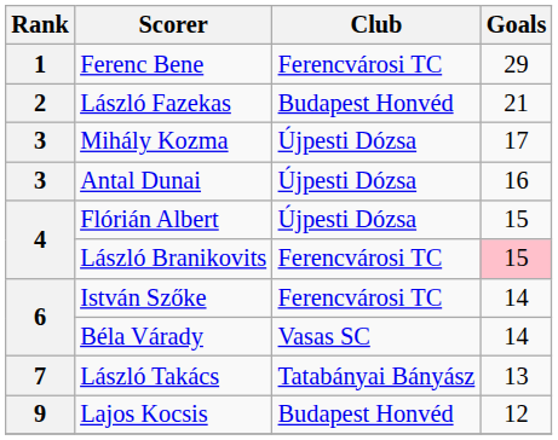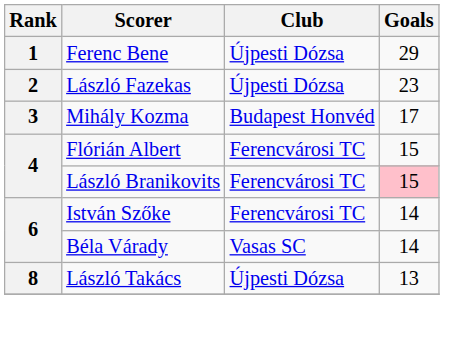Ferenc Bene | Club: Ferencvárosi TC -> Újpesti Dózsa
László Fazekas | Club: Budapest Honvéd -> Újpesti Dózsa
László Fazekas | Goals: 21 -> 23
Mihály Kozma | Club: Újpesti Dózsa -> Budapest Honvéd
- row: 3 | Antal Dunai | Újpesti Dózsa | 16
Flórián Albert | Club: Újpesti Dózsa -> Ferencvárosi TC
László Takács | Rank: 7 -> 8
László Takács | Club: Tatabányai Bányász -> Újpesti Dózsa
- row: 9 | Lajos Kocsis | Budapest Honvéd | 12
